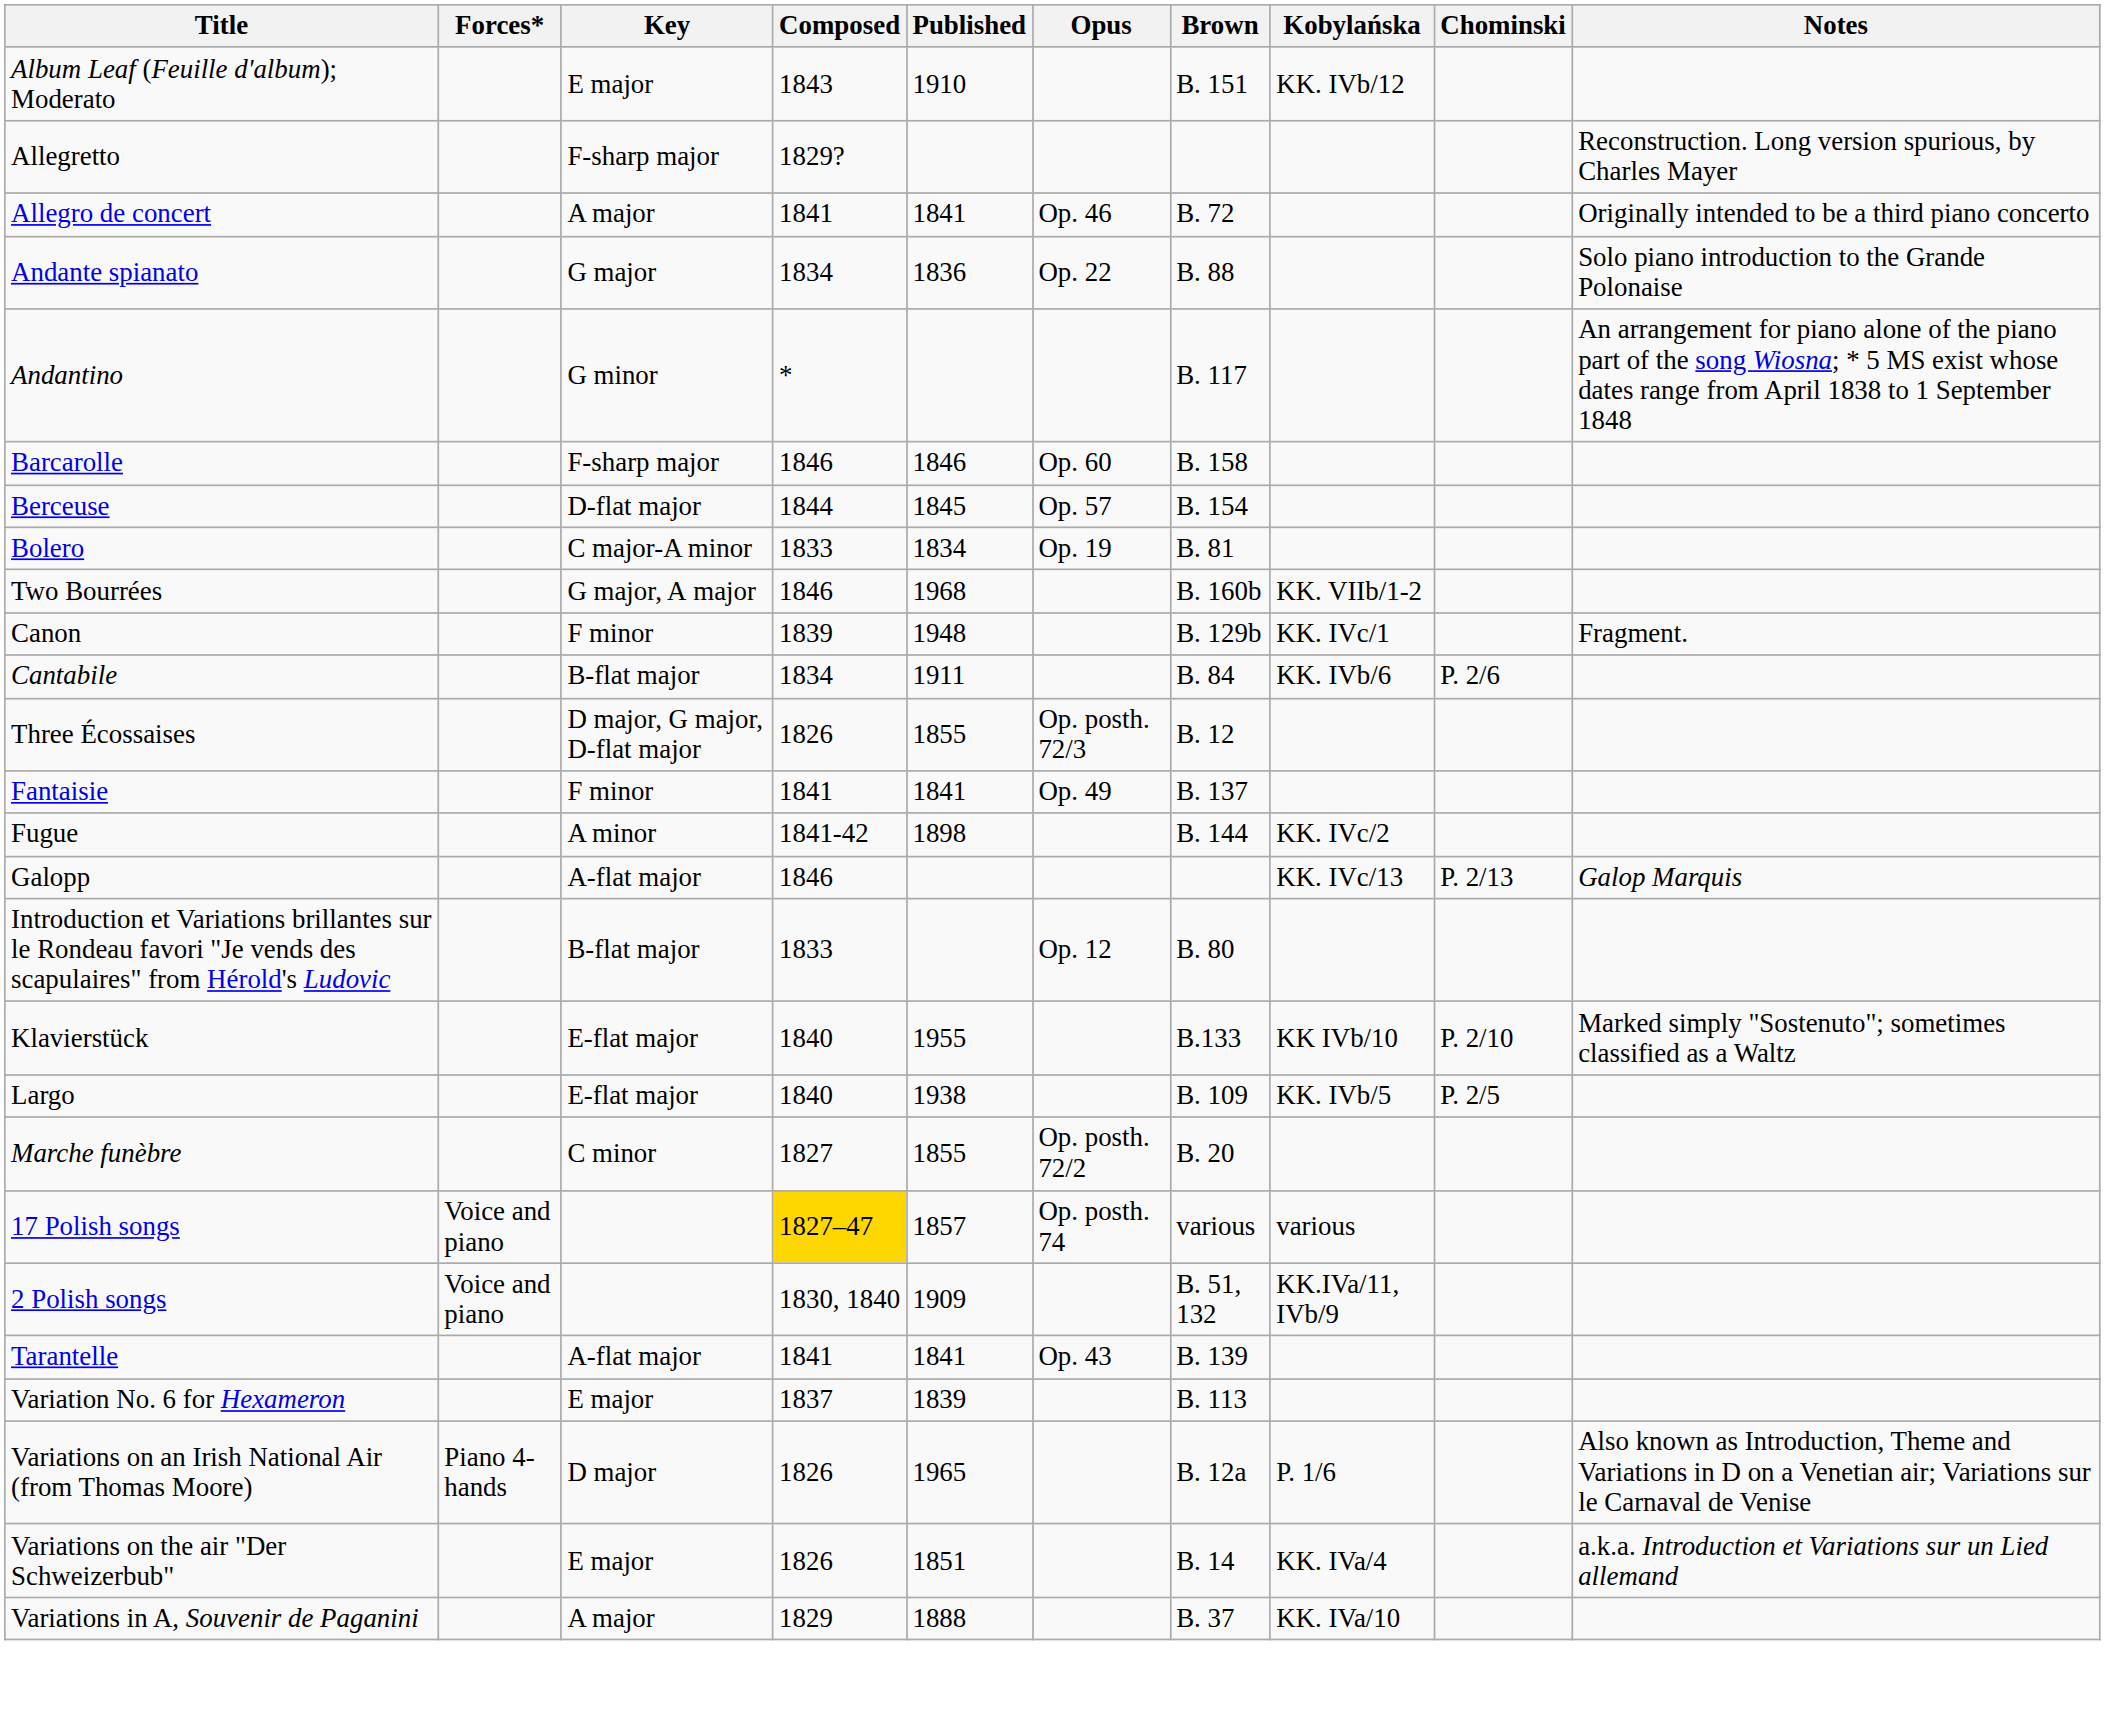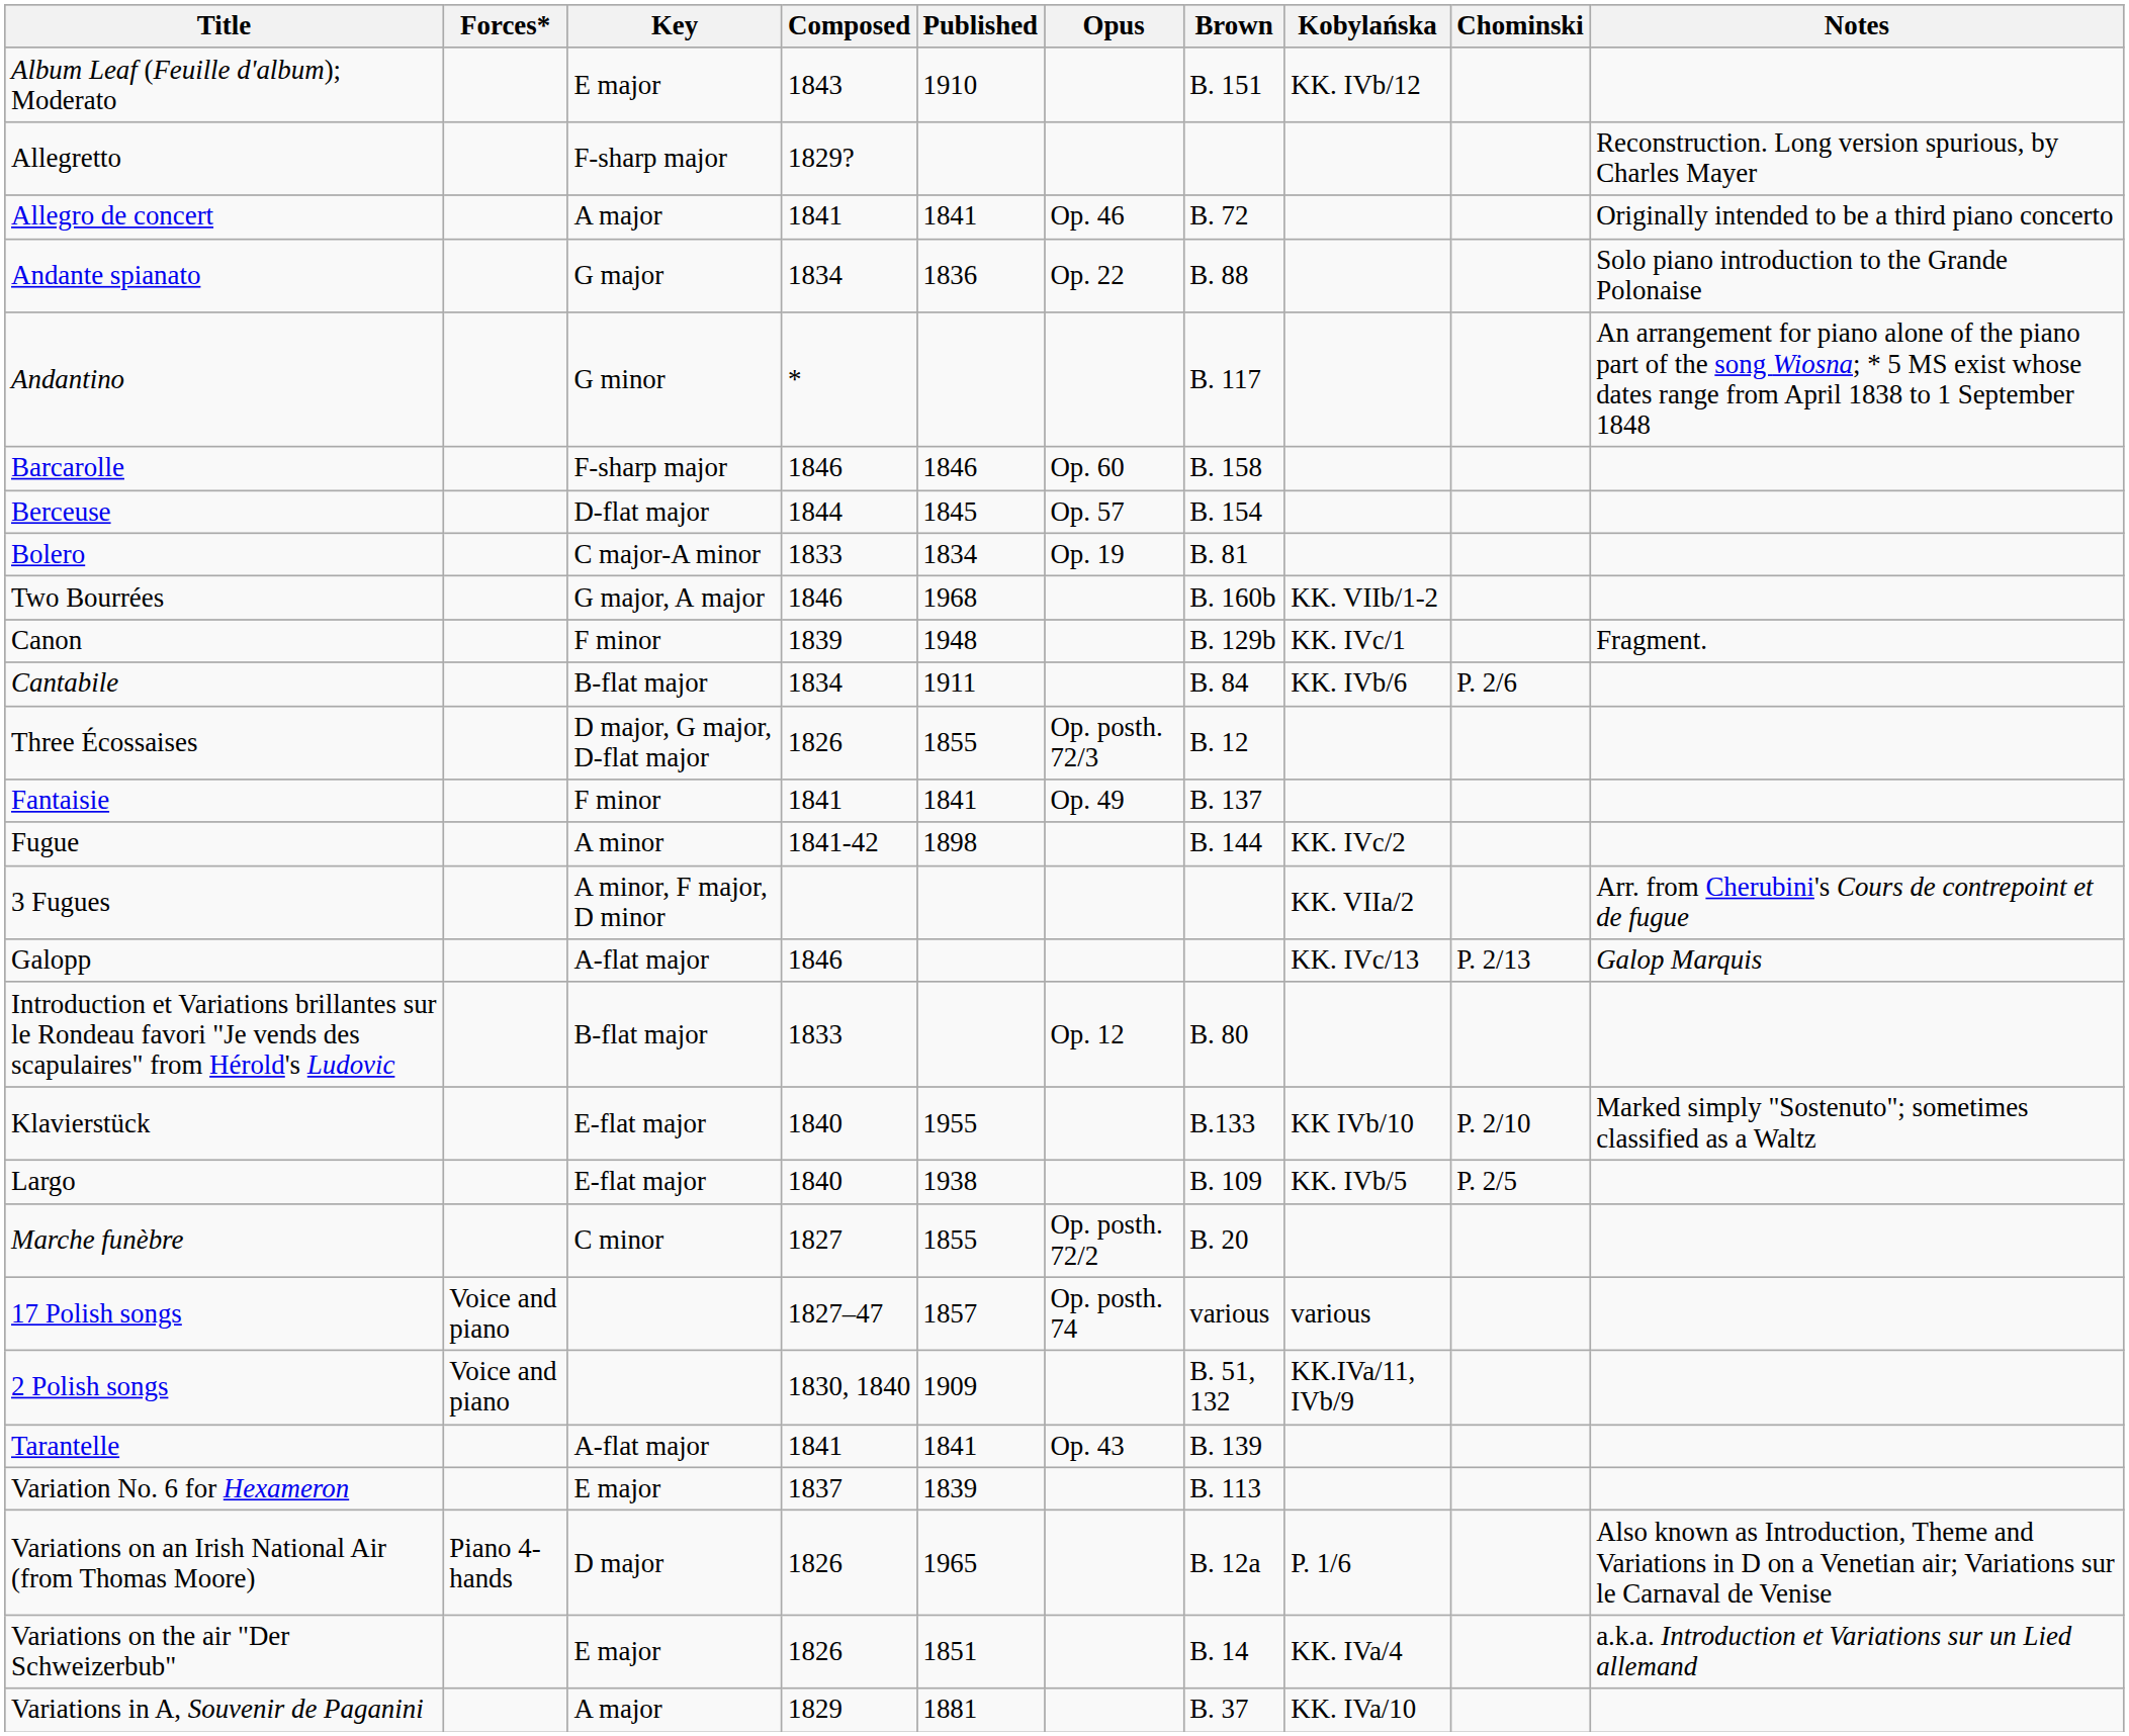+ row: 3 Fugues | A minor, F major, D minor | KK. VIIa/2 | Arr. from Cherubini's Cours de contrepoint et de fugue
17 Polish songs | Composed: gold background -> no background
Variations in A, Souvenir de Paganini | Published: 1888 -> 1881
